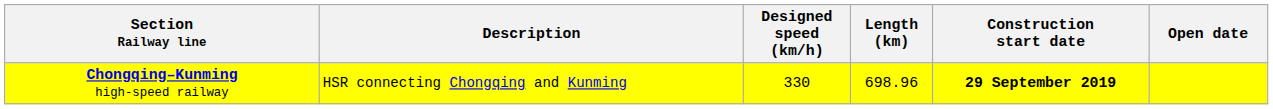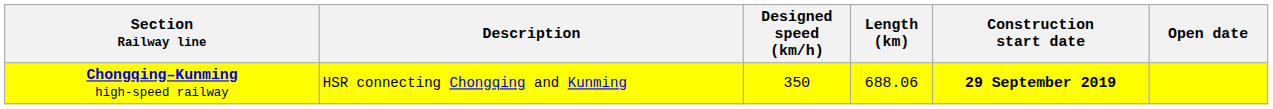Chongqing–Kunming high-speed railway | Designed speed (km/h): 330 -> 350
Chongqing–Kunming high-speed railway | Length (km): 698.96 -> 688.06
